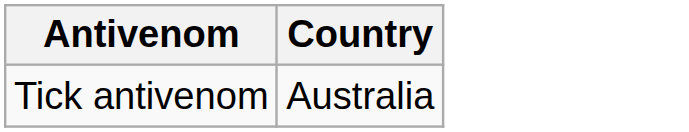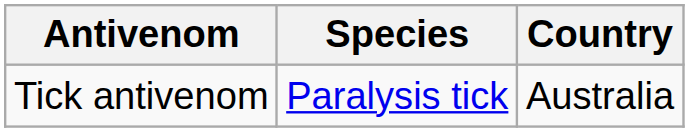+ column: Species | Paralysis tick
